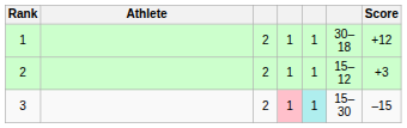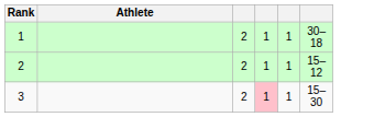- column: Score | +12 | +3 | –15
3 | column 5: paleturquoise background -> no background
